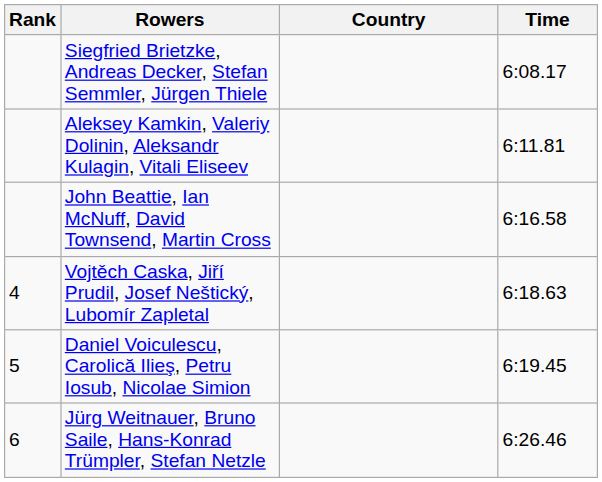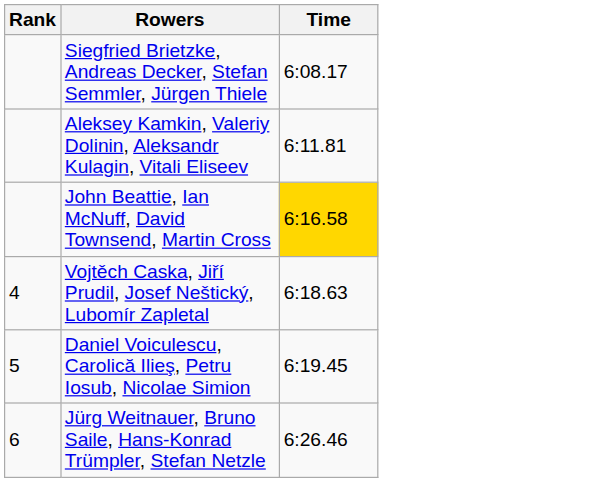- column: Country
John Beattie, Ian McNuff, David Townsend, Martin Cross | Time: no background -> gold background
